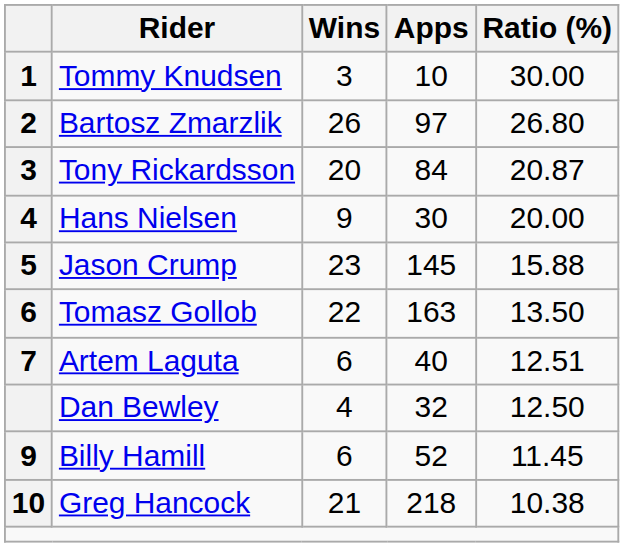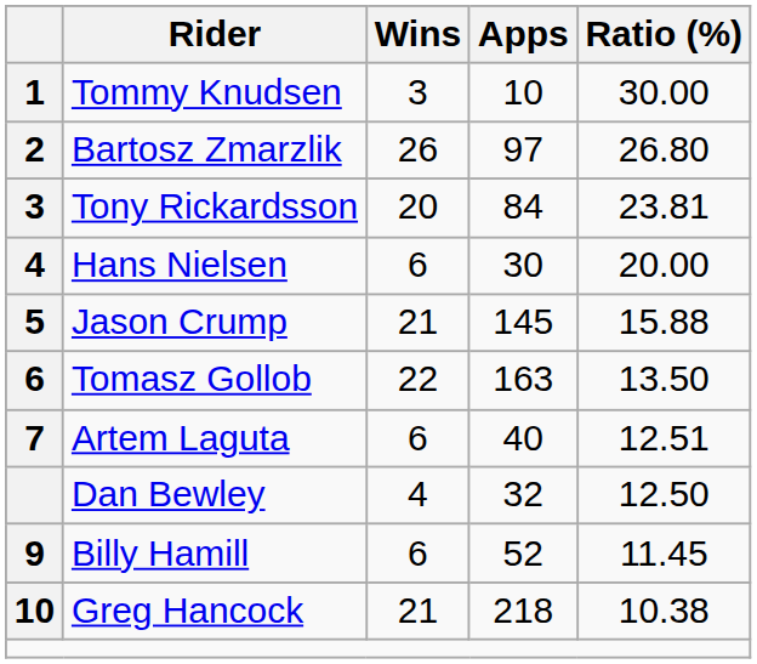Tony Rickardsson | Ratio (%): 20.87 -> 23.81
Hans Nielsen | Wins: 9 -> 6
Jason Crump | Wins: 23 -> 21
